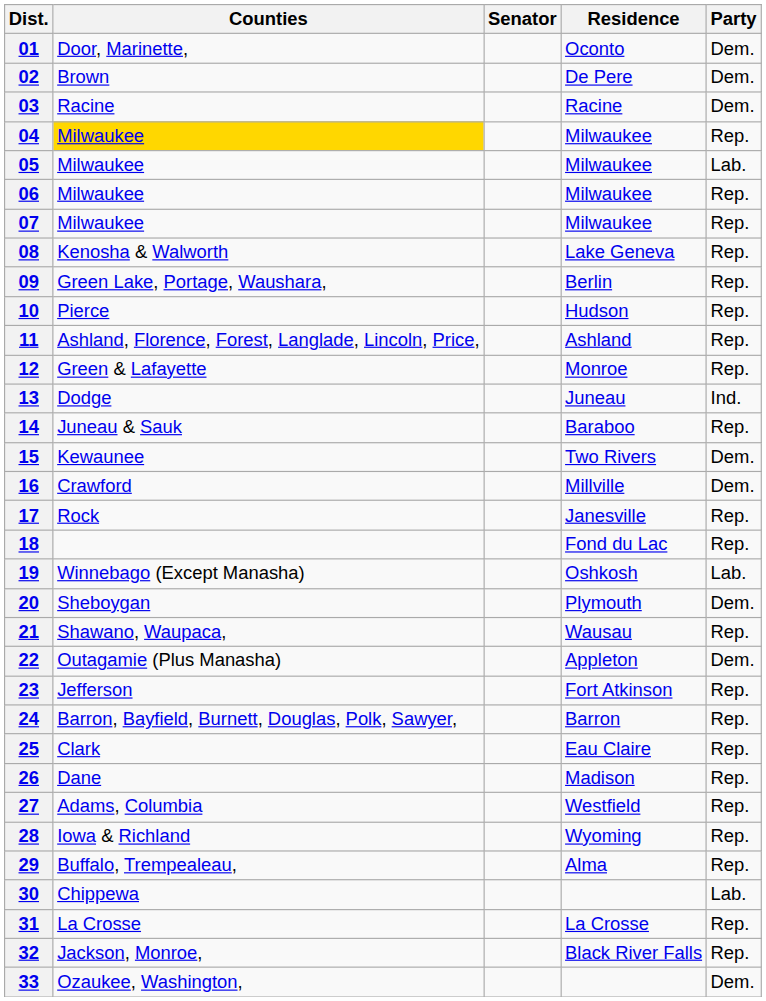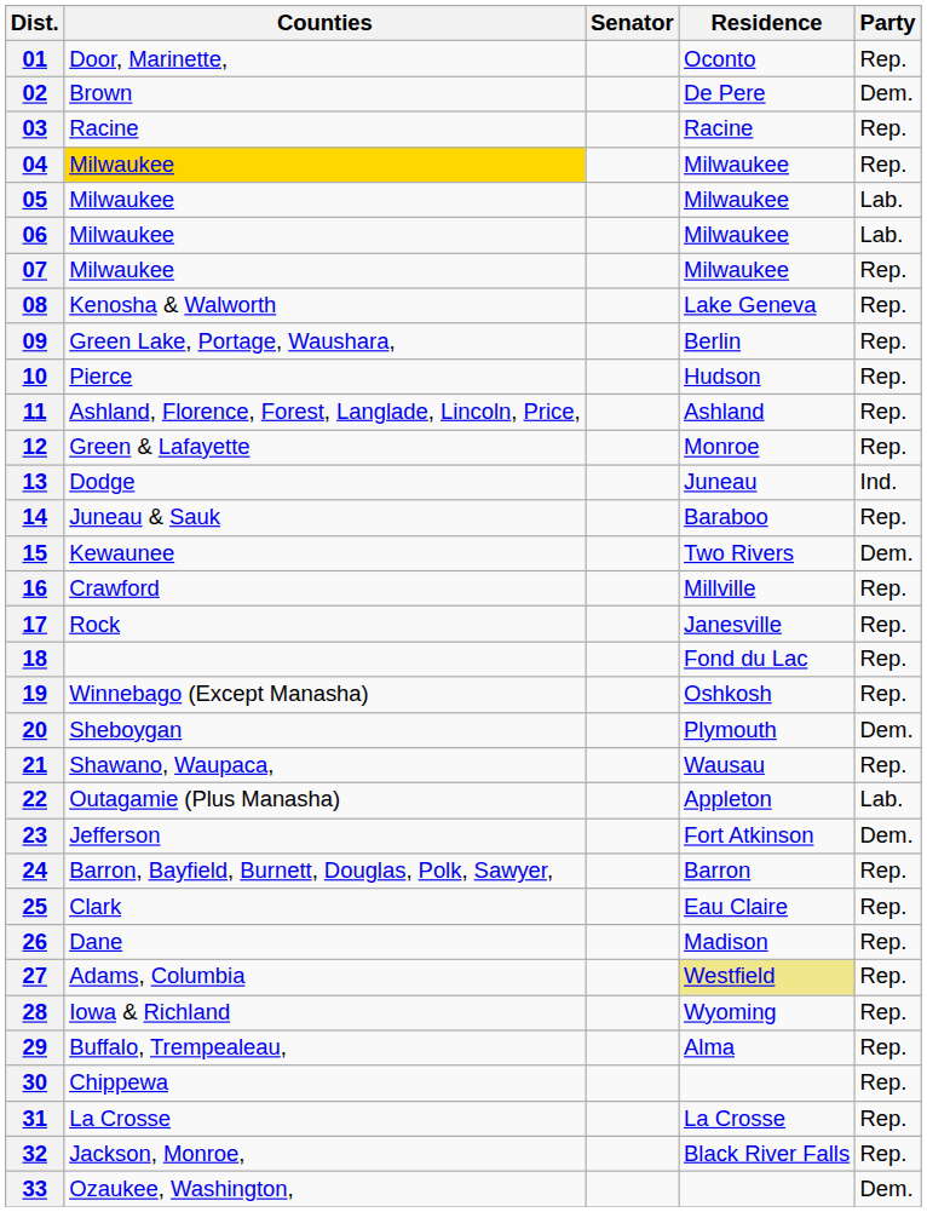01 | Party: Dem. -> Rep.
03 | Party: Dem. -> Rep.
06 | Party: Rep. -> Lab.
16 | Party: Dem. -> Rep.
19 | Party: Lab. -> Rep.
22 | Party: Dem. -> Lab.
23 | Party: Rep. -> Dem.
27 | Residence: no background -> khaki background
30 | Party: Lab. -> Rep.
